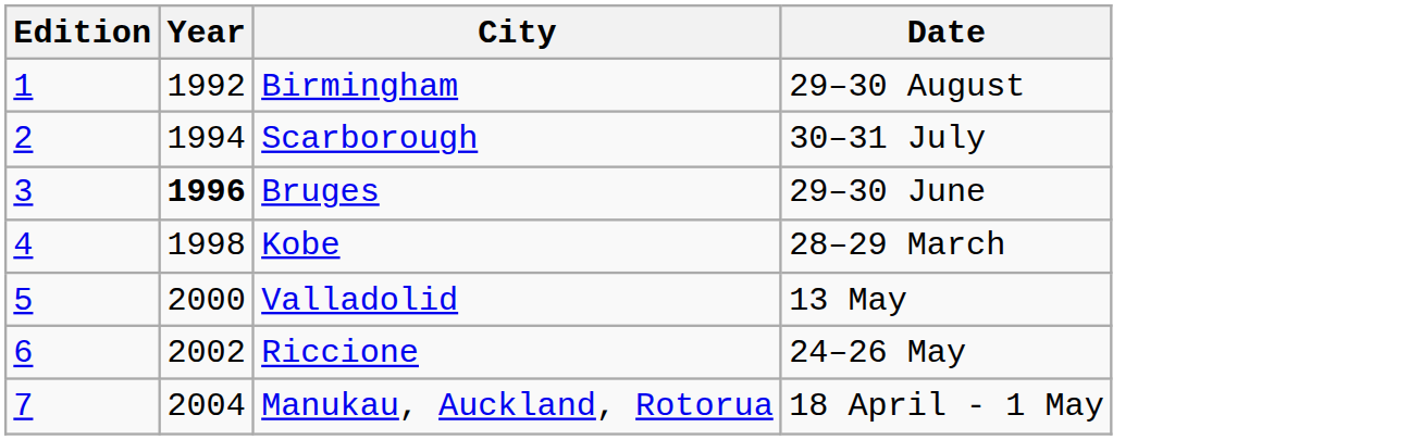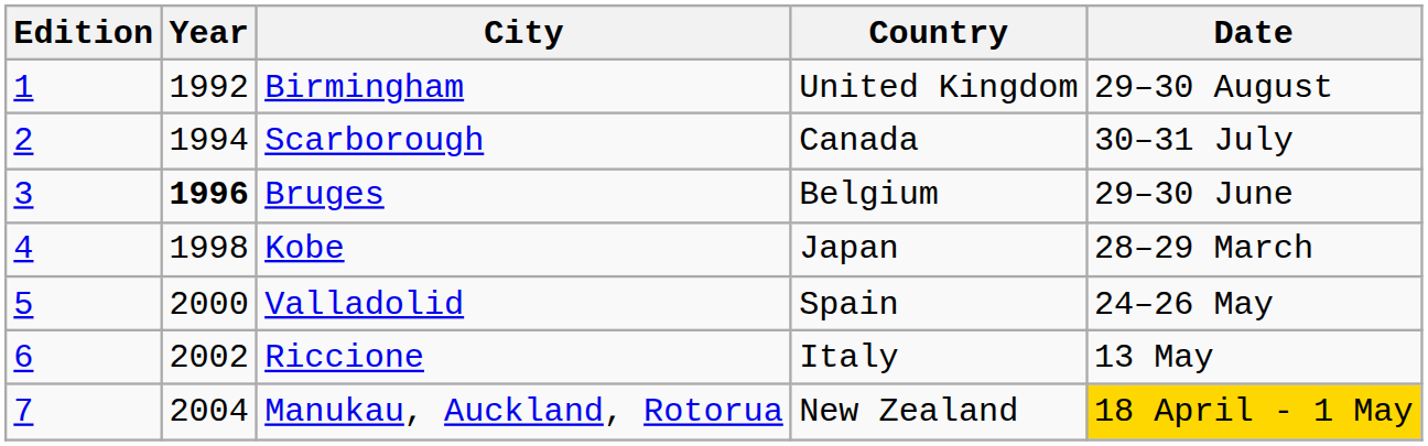+ column: Country | United Kingdom | Canada | Belgium | Japan | Spain | Italy | New Zealand
Valladolid | Date: 13 May -> 24–26 May
Riccione | Date: 24–26 May -> 13 May
Manukau, Auckland, Rotorua | Date: no background -> gold background
